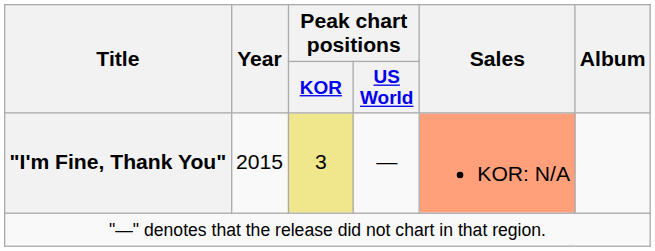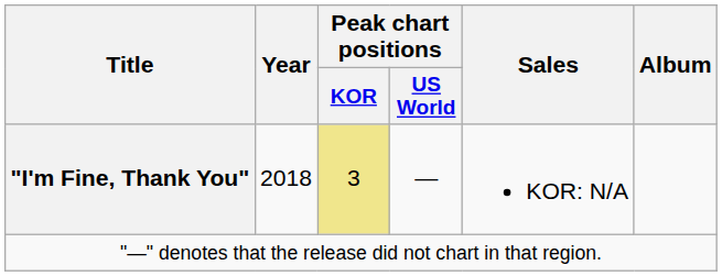"I'm Fine, Thank You" | Year: 2015 -> 2018
"I'm Fine, Thank You" | Sales: lightsalmon background -> no background
